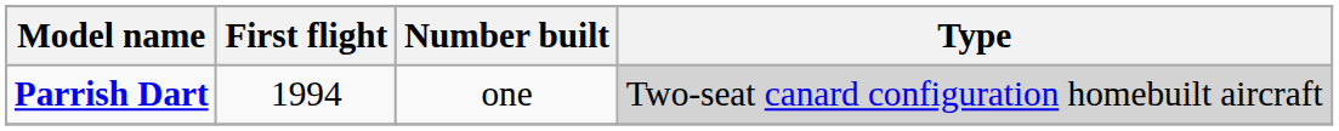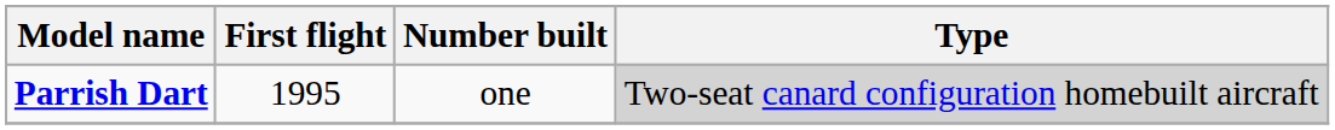Parrish Dart | First flight: 1994 -> 1995
